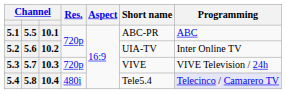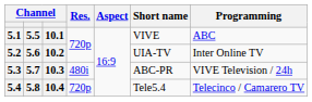5.1 | Short name: ABC-PR -> VIVE
5.3 | Res.: 720p -> 480i
5.3 | Short name: VIVE -> ABC-PR
5.4 | Res.: 480i -> 720p
5.4 | Programming: lavender background -> no background
